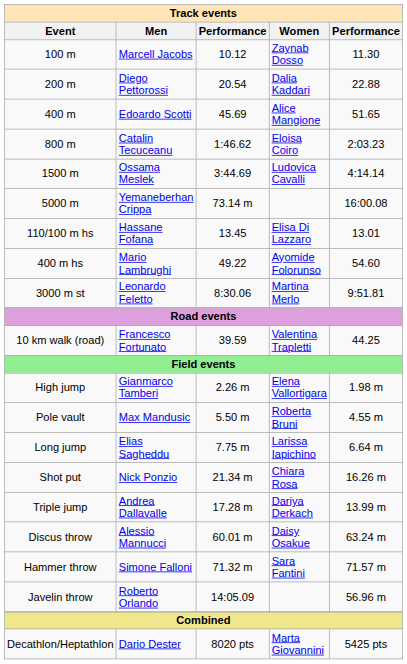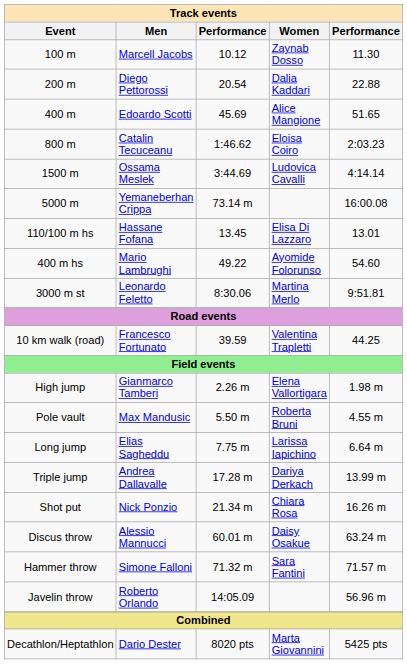rows swapped: Triple jump <-> Shot put
